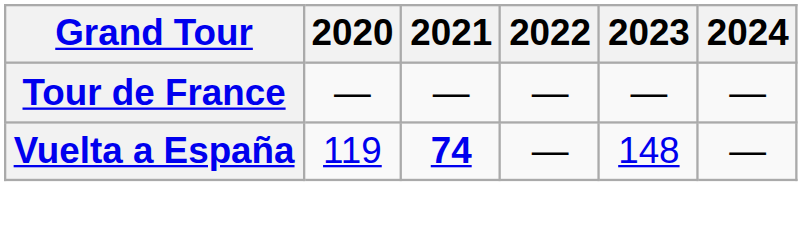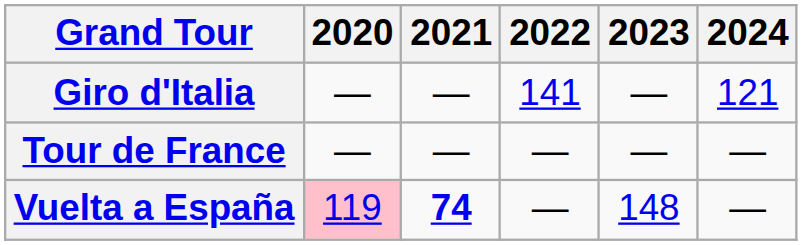+ row: Giro d'Italia | — | — | 141 | — | 121
Vuelta a España | 2020: no background -> pink background
